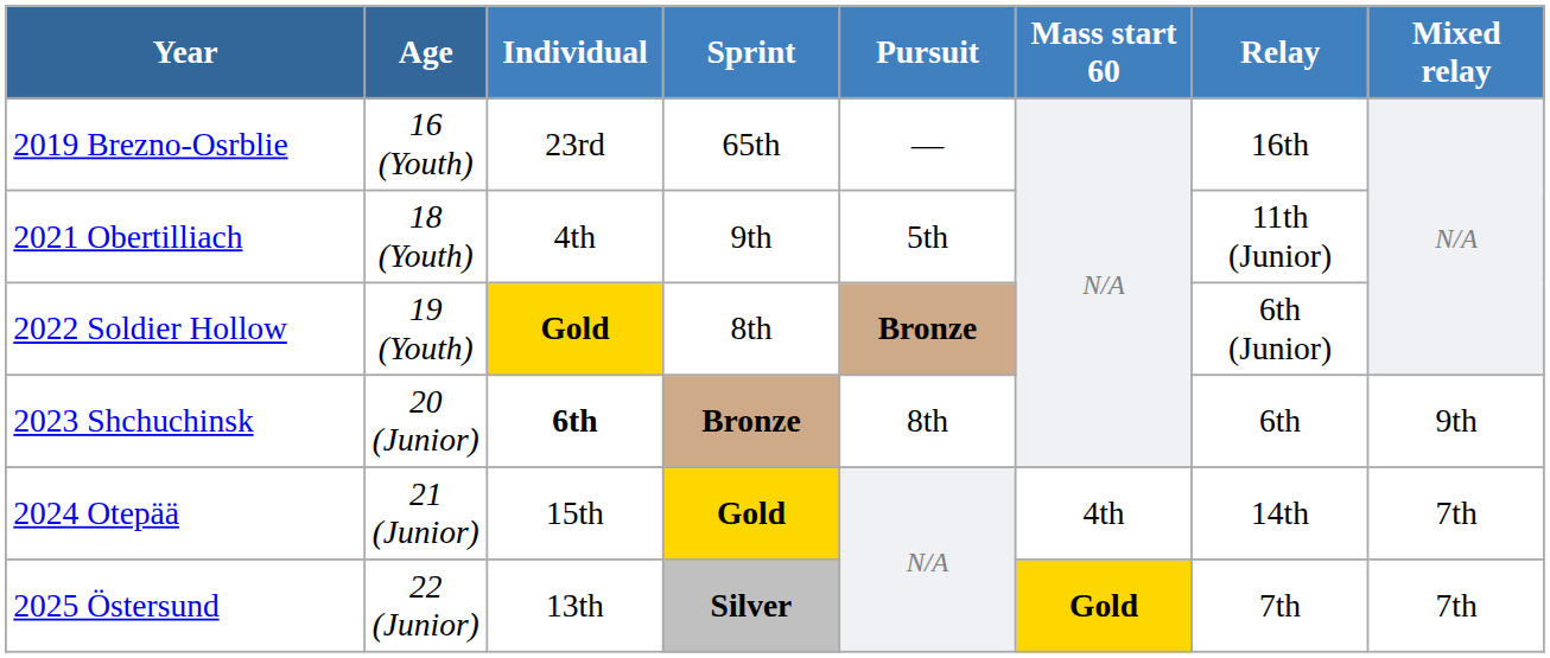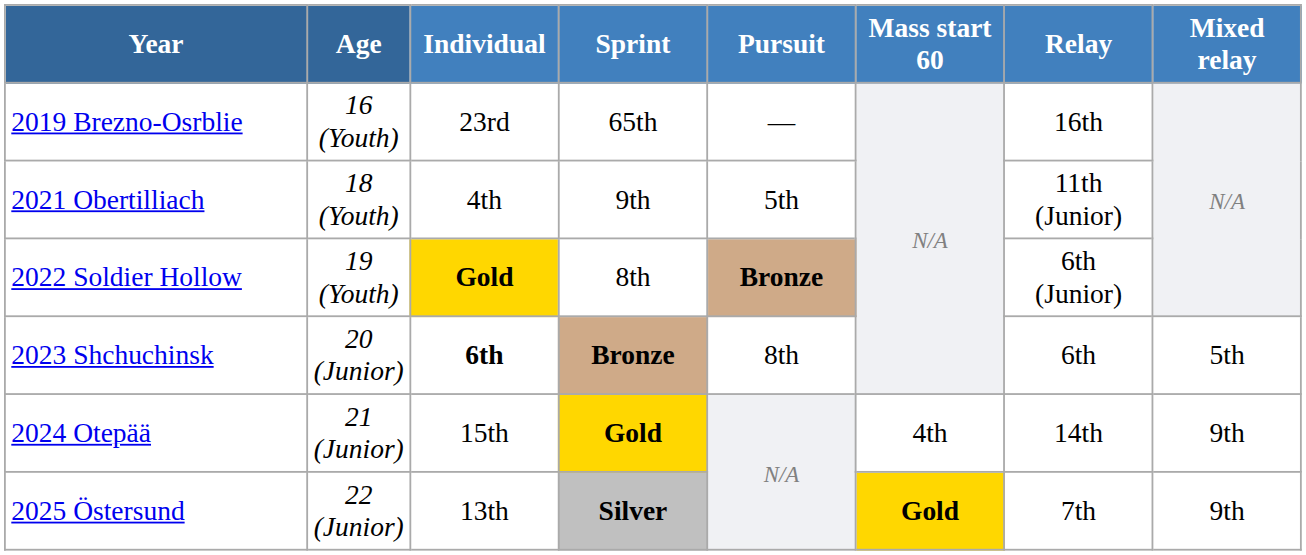2023 Shchuchinsk | Mixed relay: 9th -> 5th
2024 Otepää | Mixed relay: 7th -> 9th
2025 Östersund | Mixed relay: 7th -> 9th
